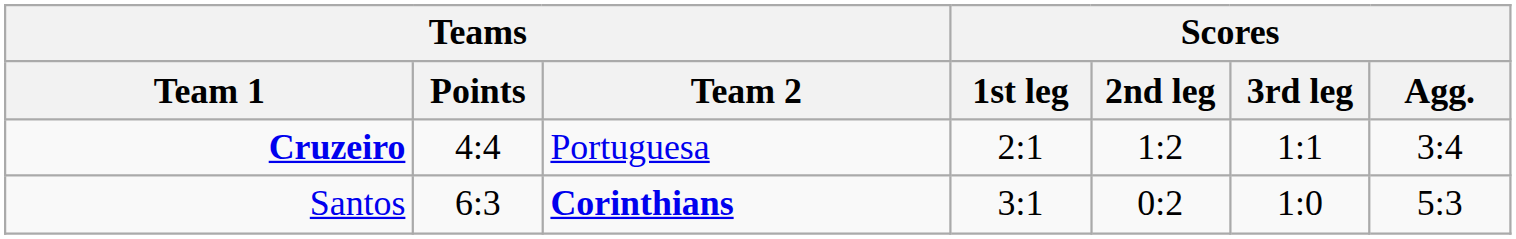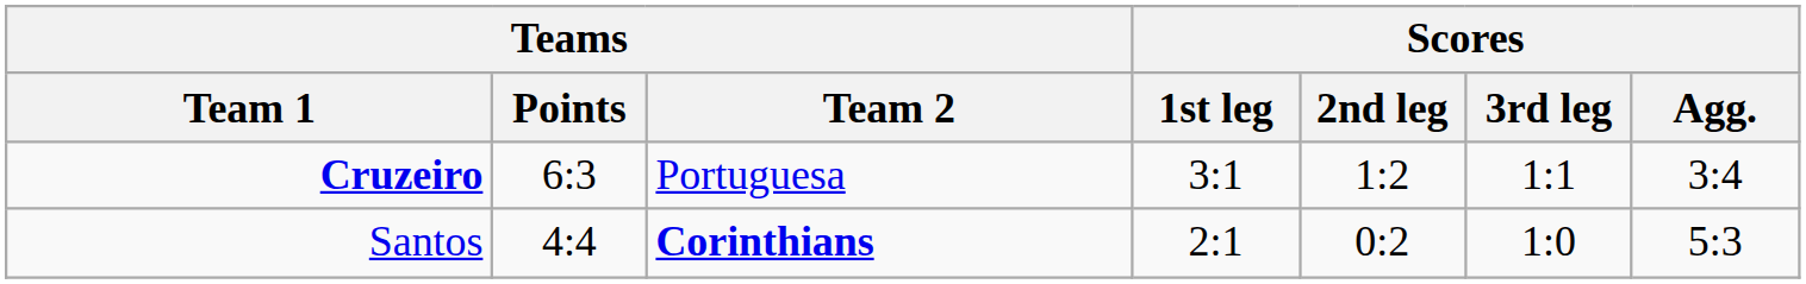Cruzeiro | Teams / Points: 4:4 -> 6:3
Cruzeiro | Scores / 1st leg: 2:1 -> 3:1
Santos | Teams / Points: 6:3 -> 4:4
Santos | Scores / 1st leg: 3:1 -> 2:1
